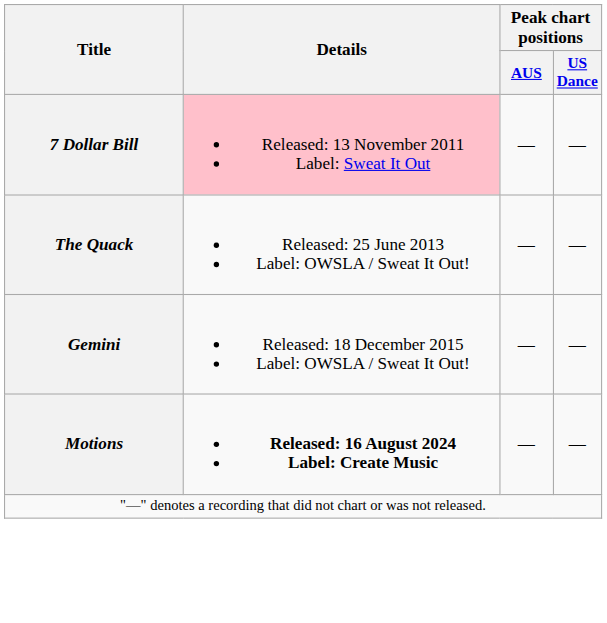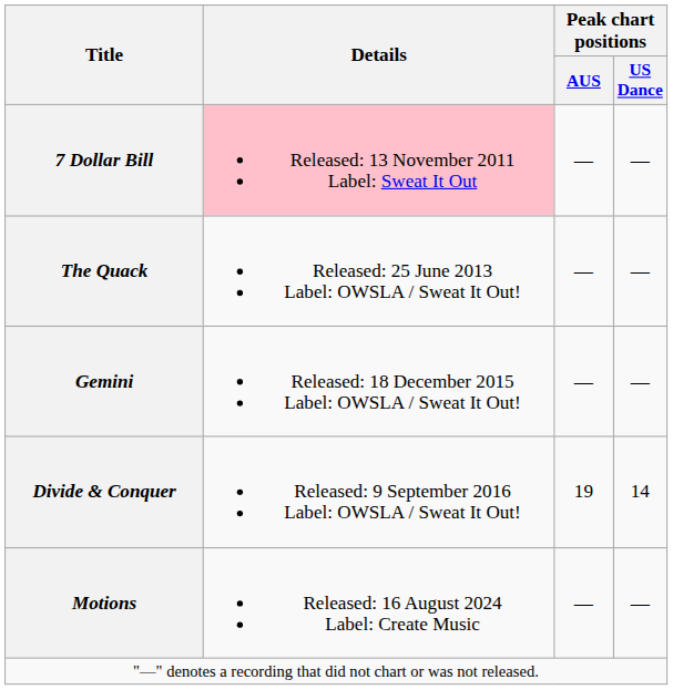+ row: Divide & Conquer | Released: 9 September 2016 Label: OWSLA / Sweat It Out! | 19 | 14
Motions | Details: bold -> normal
